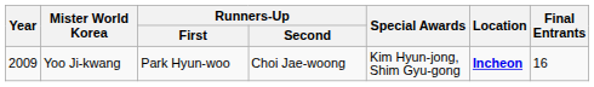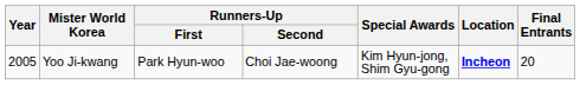Yoo Ji-kwang | Year: 2009 -> 2005
Yoo Ji-kwang | Final Entrants: 16 -> 20
